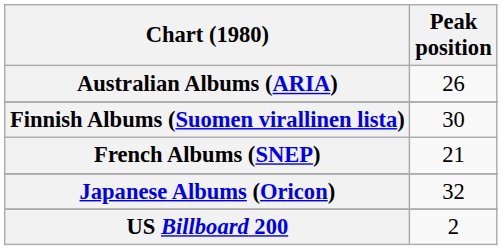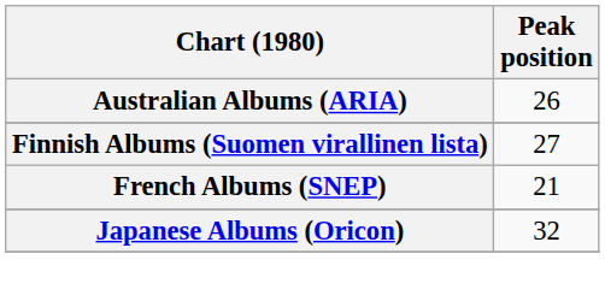Finnish Albums (Suomen virallinen lista) | Peak position: 30 -> 27
- row: US Billboard 200 | 2
